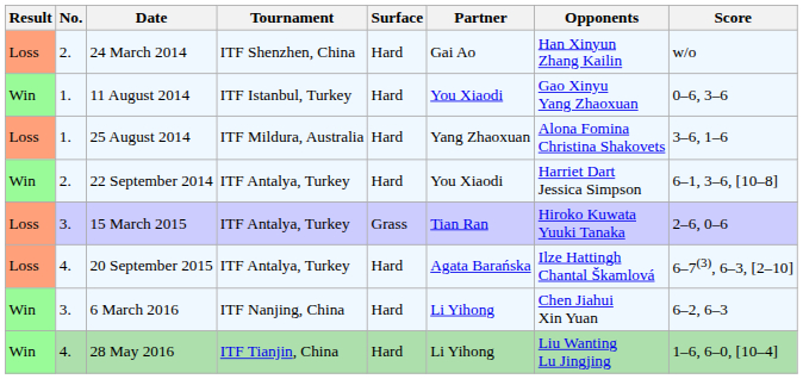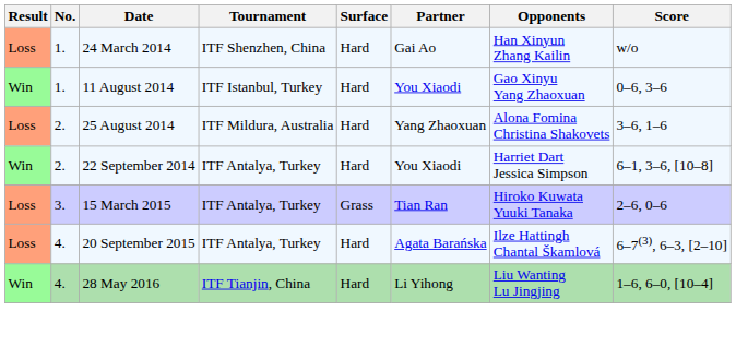24 March 2014 | No.: 2. -> 1.
25 August 2014 | No.: 1. -> 2.
- row: Win | 3. | 6 March 2016 | ITF Nanjing, China | Hard | Li Yihong | Chen Jiahui Xin Yuan | 6–2, 6–3
